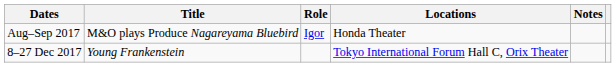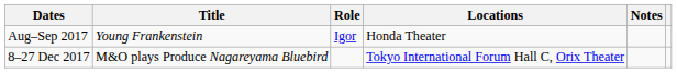Aug–Sep 2017 | Title: M&O plays Produce Nagareyama Bluebird -> Young Frankenstein
8–27 Dec 2017 | Title: Young Frankenstein -> M&O plays Produce Nagareyama Bluebird
